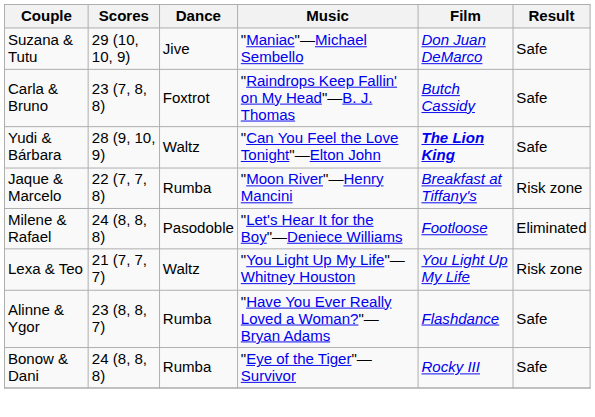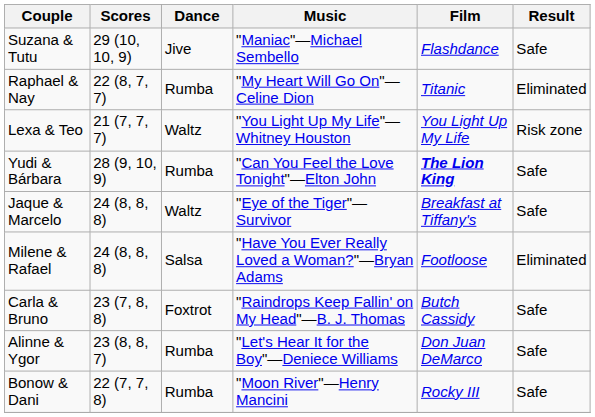Suzana & Tutu | Film: Don Juan DeMarco -> Flashdance
+ row: Raphael & Nay | 22 (8, 7, 7) | Rumba | "My Heart Will Go On"—Celine Dion | Titanic | Eliminated
rows swapped: Carla & Bruno <-> Lexa & Teo
Yudi & Bárbara | Dance: Waltz -> Rumba
Jaque & Marcelo | Scores: 22 (7, 7, 8) -> 24 (8, 8, 8)
Jaque & Marcelo | Dance: Rumba -> Waltz
Jaque & Marcelo | Music: "Moon River"—Henry Mancini -> "Eye of the Tiger"—Survivor
Jaque & Marcelo | Result: Risk zone -> Safe
Milene & Rafael | Dance: Pasodoble -> Salsa
Milene & Rafael | Music: "Let's Hear It for the Boy"—Deniece Williams -> "Have You Ever Really Loved a Woman?"—Bryan Adams
Alinne & Ygor | Music: "Have You Ever Really Loved a Woman?"—Bryan Adams -> "Let's Hear It for the Boy"—Deniece Williams
Alinne & Ygor | Film: Flashdance -> Don Juan DeMarco
Bonow & Dani | Scores: 24 (8, 8, 8) -> 22 (7, 7, 8)
Bonow & Dani | Music: "Eye of the Tiger"—Survivor -> "Moon River"—Henry Mancini
